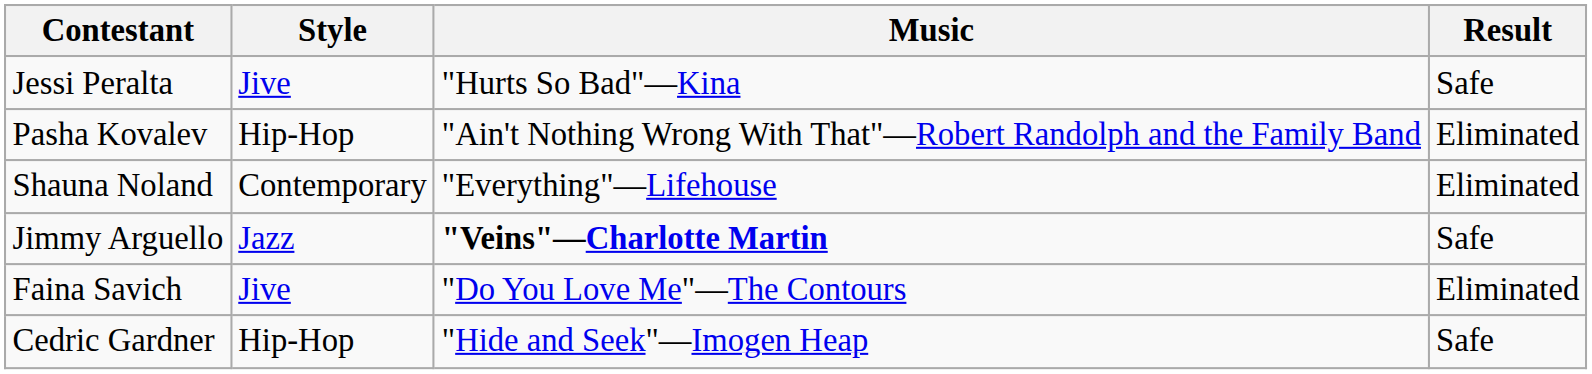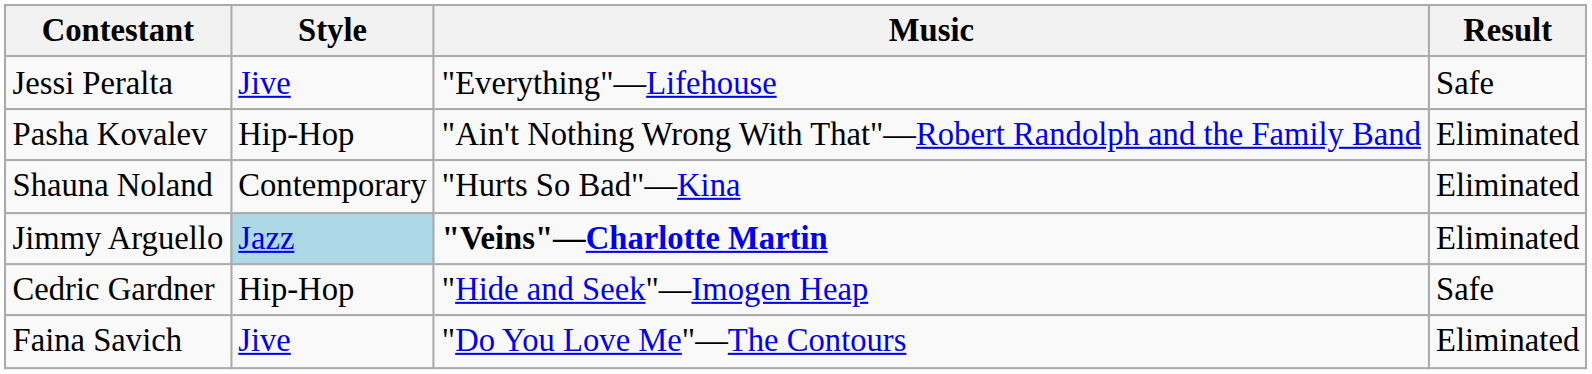Jessi Peralta | Music: "Hurts So Bad"—Kina -> "Everything"—Lifehouse
Shauna Noland | Music: "Everything"—Lifehouse -> "Hurts So Bad"—Kina
Jimmy Arguello | Style: no background -> lightblue background
Jimmy Arguello | Result: Safe -> Eliminated
rows swapped: Faina Savich <-> Cedric Gardner
